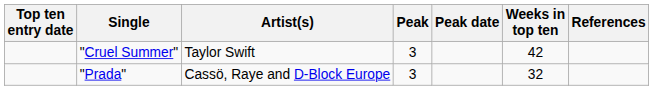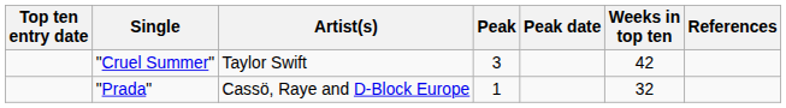"Prada" | Peak: 3 -> 1
